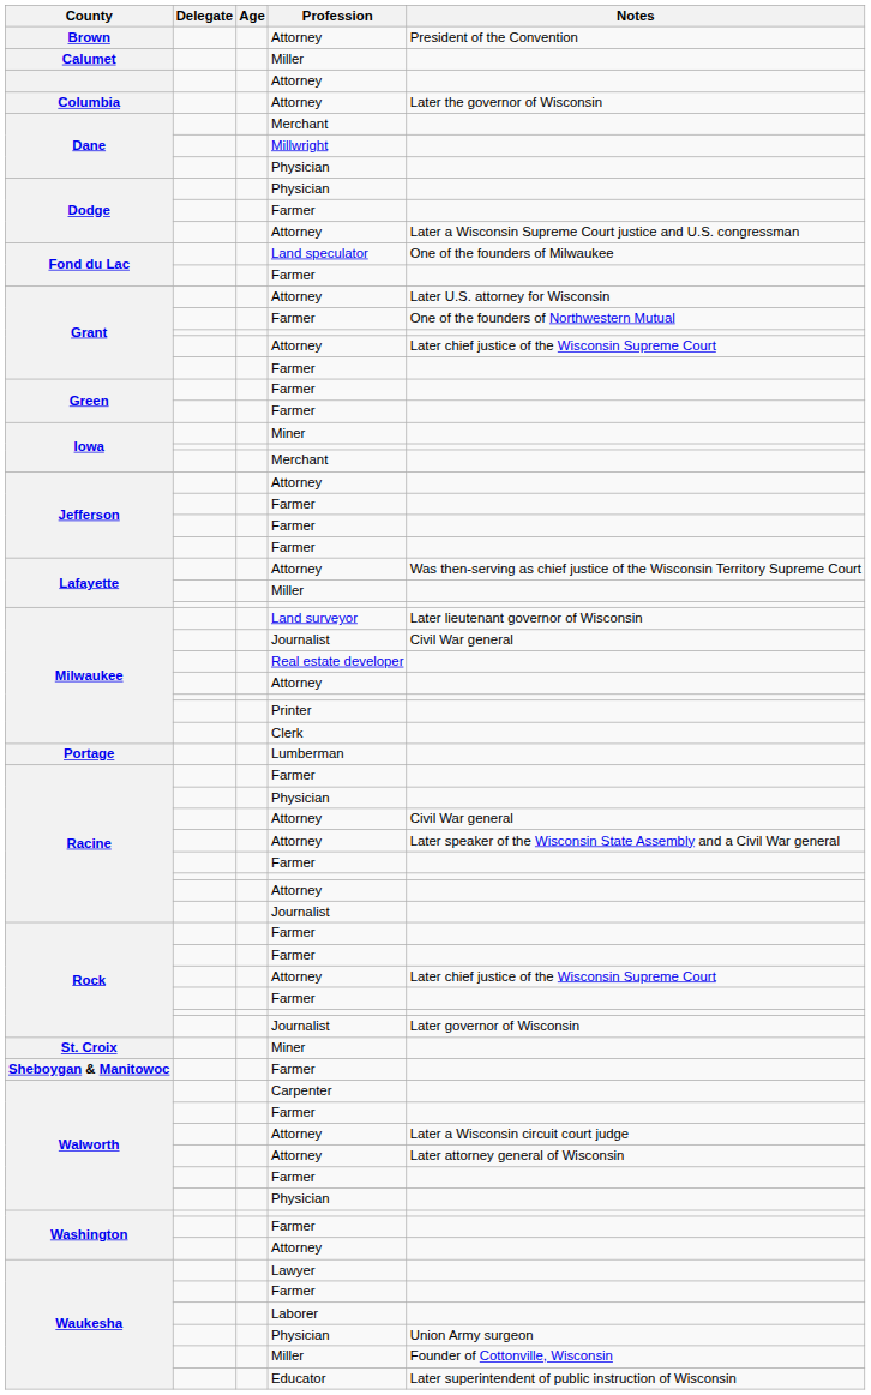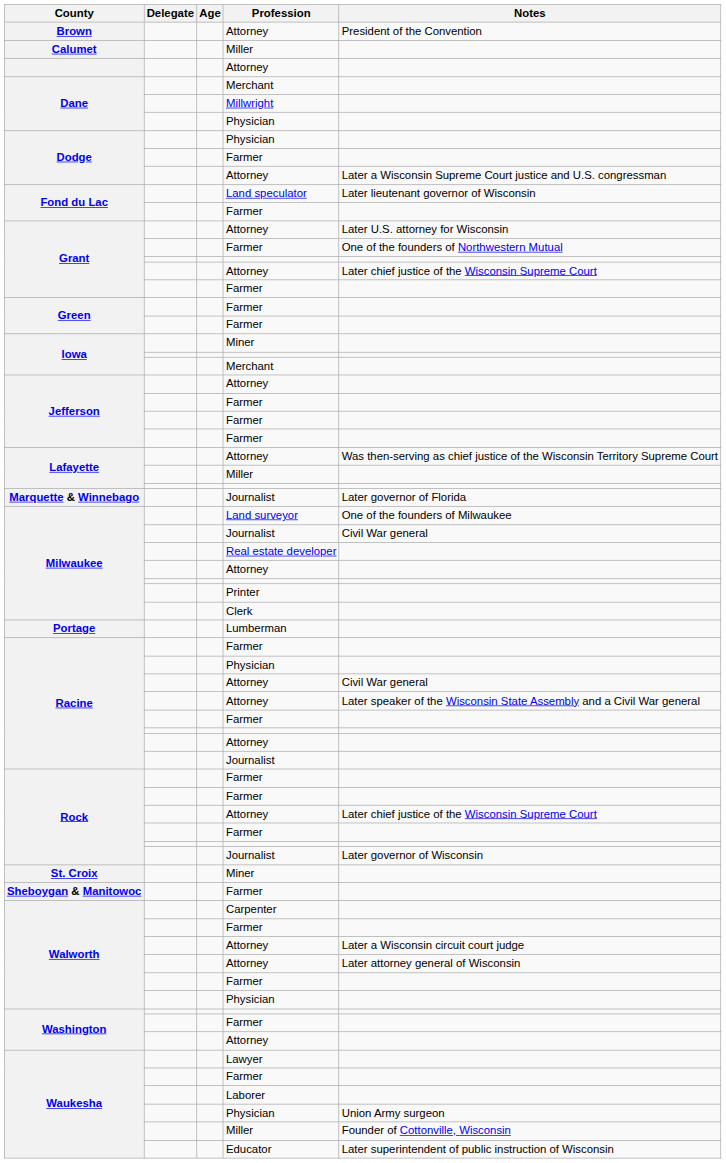- row: Columbia | Attorney | Later the governor of Wisconsin
Fond du Lac / Land speculator | Notes: One of the founders of Milwaukee -> Later lieutenant governor of Wisconsin
+ row: Marquette & Winnebago | Journalist | Later governor of Florida
Milwaukee / Land surveyor | Notes: Later lieutenant governor of Wisconsin -> One of the founders of Milwaukee
